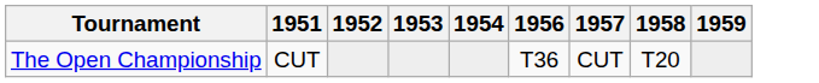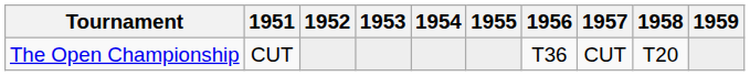+ column: 1955
